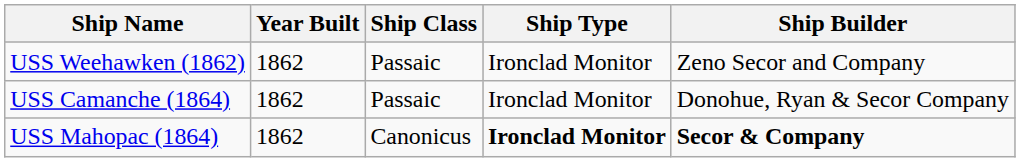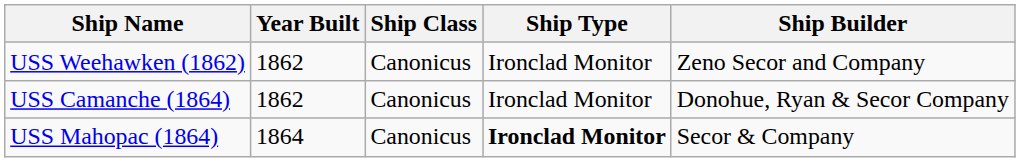USS Weehawken (1862) | Ship Class: Passaic -> Canonicus
USS Camanche (1864) | Ship Class: Passaic -> Canonicus
USS Mahopac (1864) | Year Built: 1862 -> 1864
USS Mahopac (1864) | Ship Builder: bold -> normal
